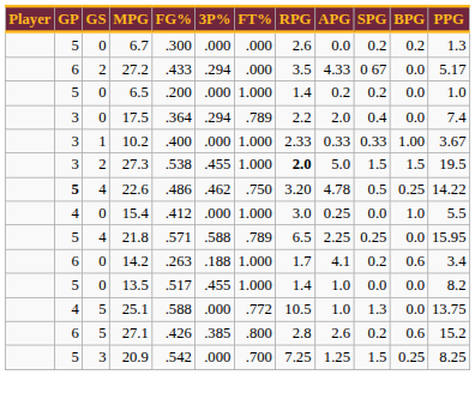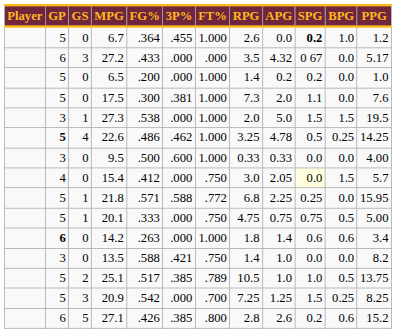6.7 | FG%: .300 -> .364
6.7 | 3P%: .000 -> .455
6.7 | FT%: .000 -> 1.000
6.7 | SPG: normal -> bold
6.7 | BPG: 0.2 -> 1.0
6.7 | PPG: 1.3 -> 1.2
27.2 | GS: 2 -> 3
27.2 | 3P%: .294 -> .000
27.2 | APG: 4.33 -> 4.32
17.5 | GP: 3 -> 5
17.5 | FG%: .364 -> .300
17.5 | 3P%: .294 -> .381
17.5 | FT%: .789 -> 1.000
17.5 | RPG: 2.2 -> 7.3
17.5 | SPG: 0.4 -> 1.1
17.5 | PPG: 7.4 -> 7.6
- row: 3 | 1 | 10.2 | .400 | .000 | 1.000 | 2.33 | 0.33 | 0.33 | 1.00 | 3.67
27.3 | GS: 2 -> 1
27.3 | 3P%: .455 -> .000
27.3 | RPG: bold -> normal
22.6 | FT%: .750 -> 1.000
22.6 | RPG: 3.20 -> 3.25
22.6 | PPG: 14.22 -> 14.25
+ row: 3 | 0 | 9.5 | .500 | .600 | 1.000 | 0.33 | 0.33 | 0.0 | 0.0 | 4.00
15.4 | FT%: 1.000 -> .750
15.4 | APG: 0.25 -> 2.05
15.4 | SPG: no background -> lightyellow background
15.4 | BPG: 1.0 -> 1.5
15.4 | PPG: 5.5 -> 5.7
21.8 | GS: 4 -> 1
21.8 | FT%: .789 -> .772
21.8 | RPG: 6.5 -> 6.8
+ row: 5 | 1 | 20.1 | .333 | .000 | .750 | 4.75 | 0.75 | 0.75 | 0.5 | 5.00
14.2 | GP: normal -> bold
14.2 | 3P%: .188 -> .000
14.2 | RPG: 1.7 -> 1.8
14.2 | APG: 4.1 -> 1.4
14.2 | SPG: 0.2 -> 0.6
13.5 | GP: 5 -> 3
13.5 | FG%: .517 -> .588
13.5 | 3P%: .455 -> .421
13.5 | FT%: 1.000 -> .750
25.1 | GP: 4 -> 5
25.1 | GS: 5 -> 2
25.1 | FG%: .588 -> .517
25.1 | 3P%: .000 -> .385
25.1 | FT%: .772 -> .789
25.1 | SPG: 1.3 -> 1.0
25.1 | BPG: 0.0 -> 0.5
rows swapped: 20.9 <-> 27.1
